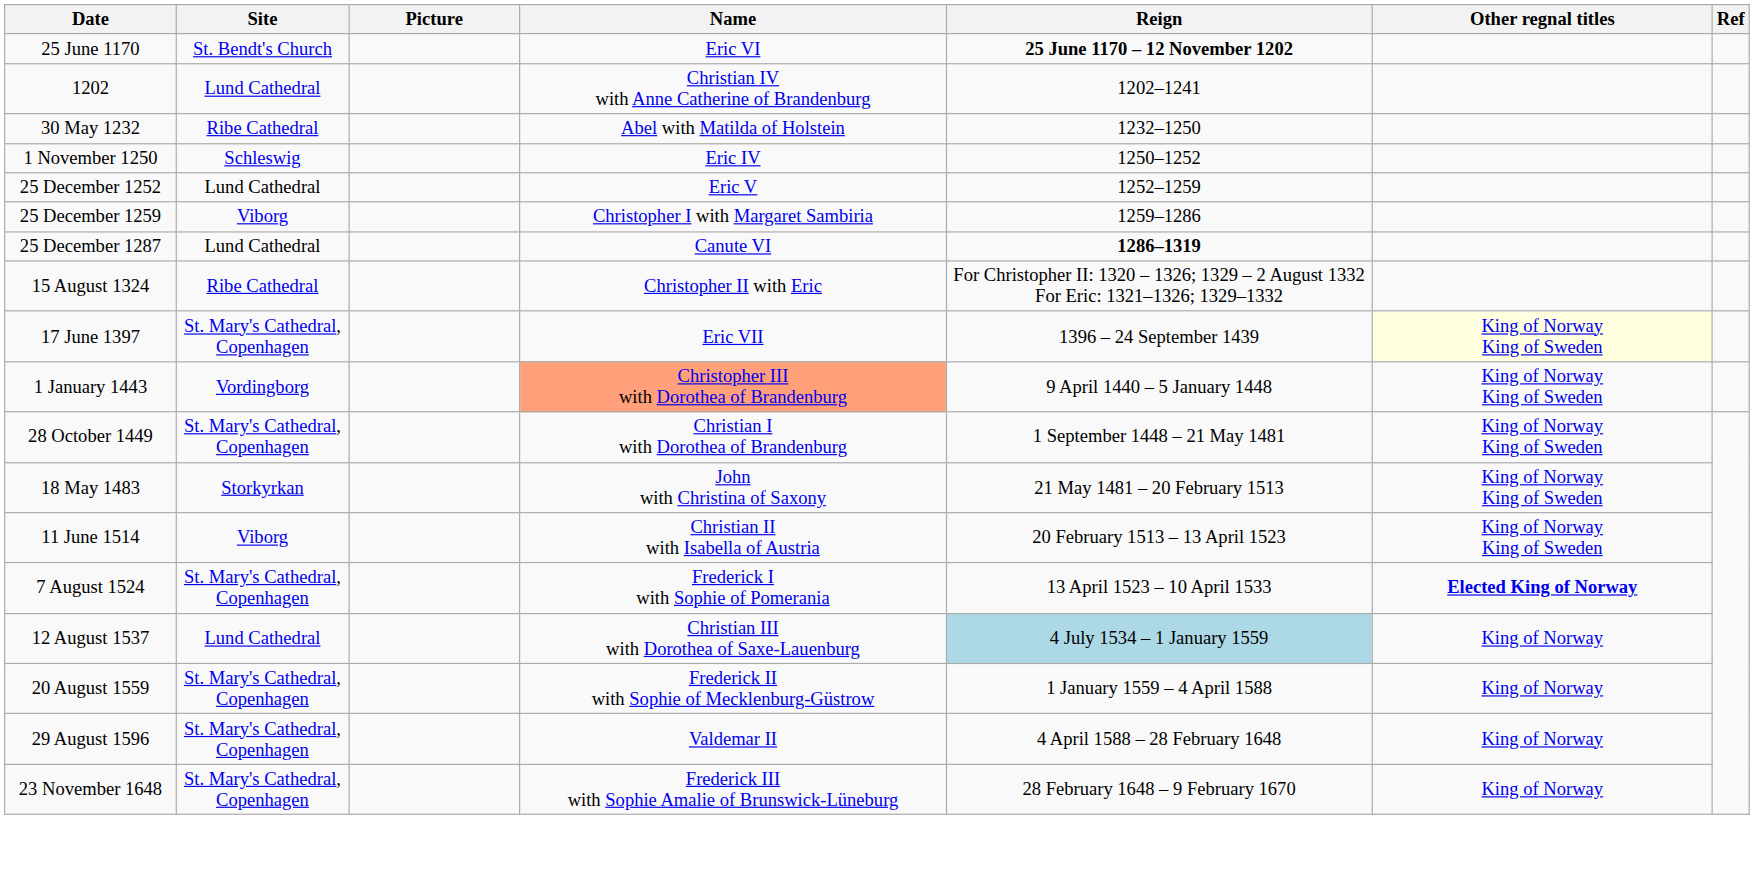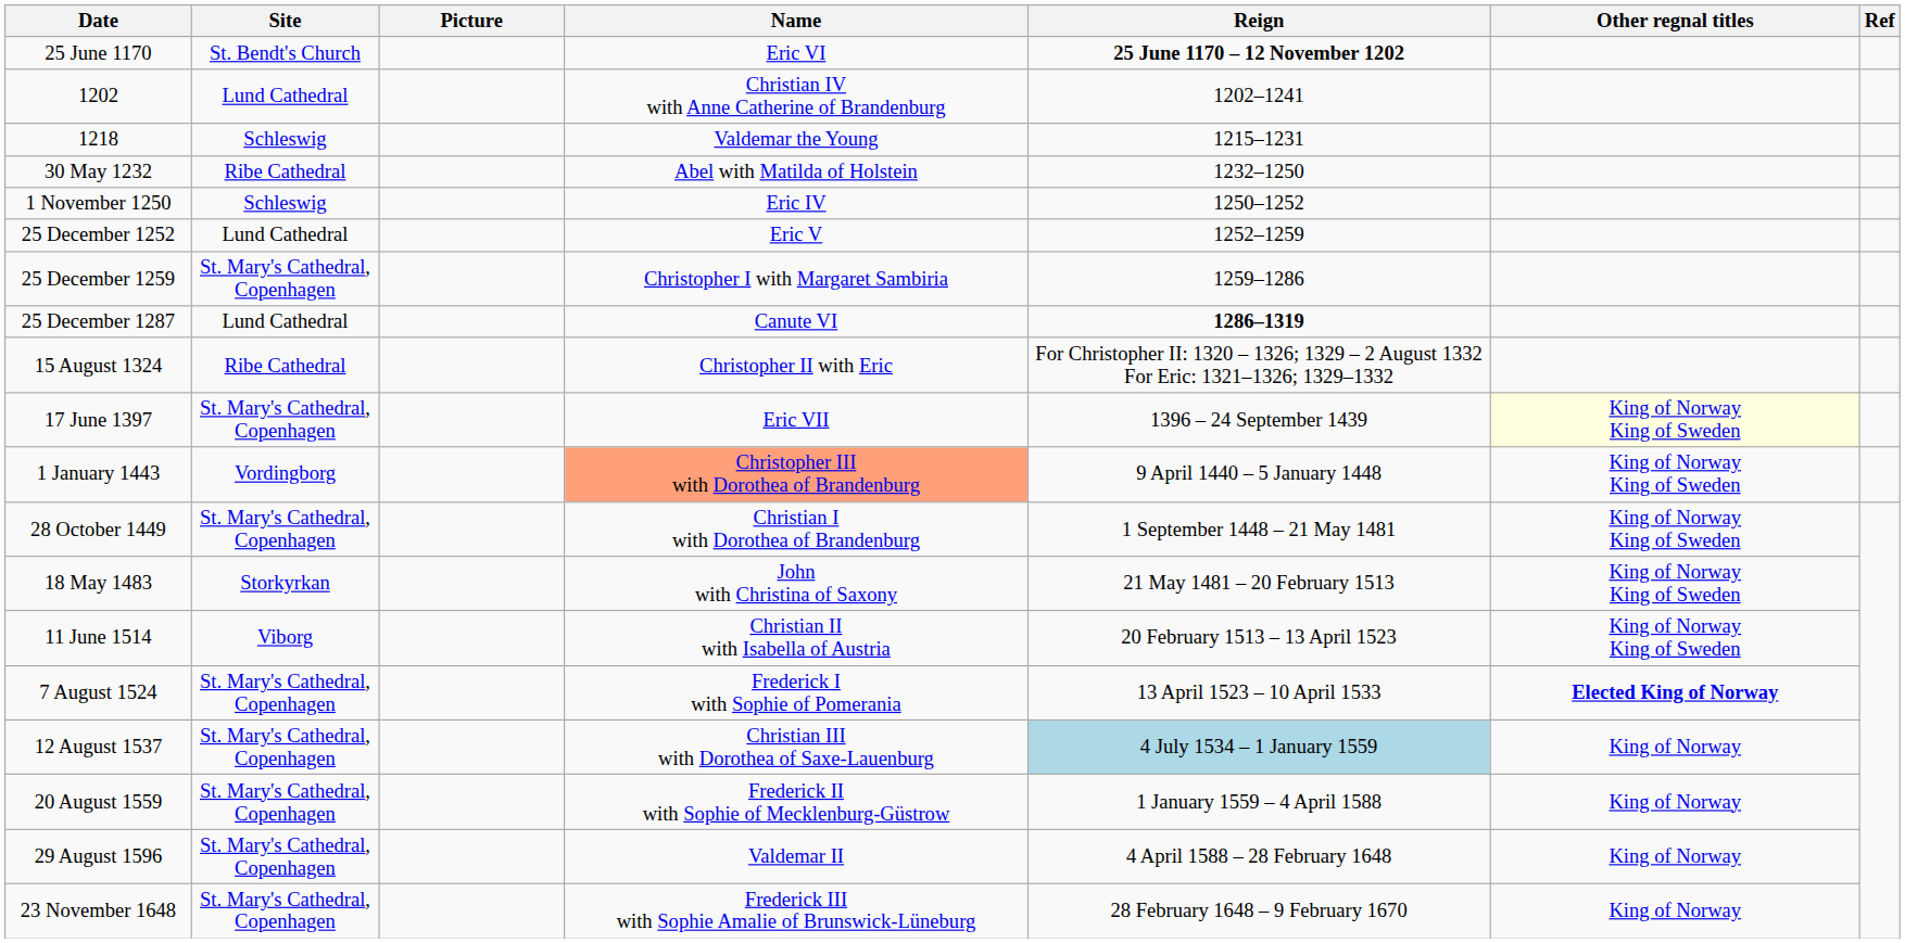+ row: 1218 | Schleswig | Valdemar the Young | 1215–1231
25 December 1259 | Site: Viborg -> St. Mary's Cathedral, Copenhagen
12 August 1537 | Site: Lund Cathedral -> St. Mary's Cathedral, Copenhagen
